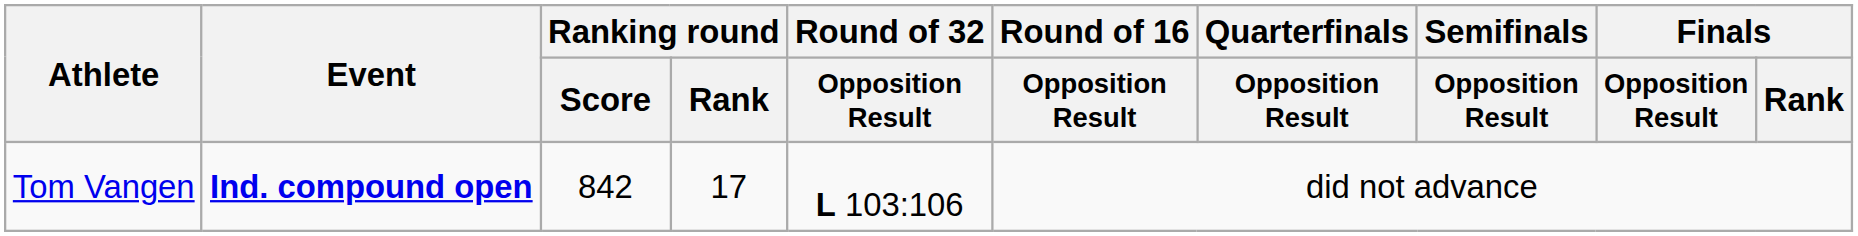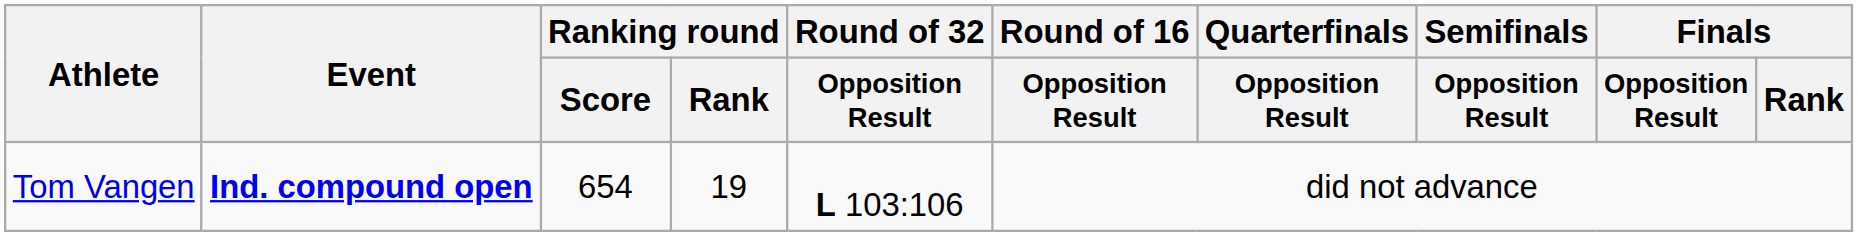Tom Vangen | Ranking round / Score: 842 -> 654
Tom Vangen | Ranking round / Rank: 17 -> 19
